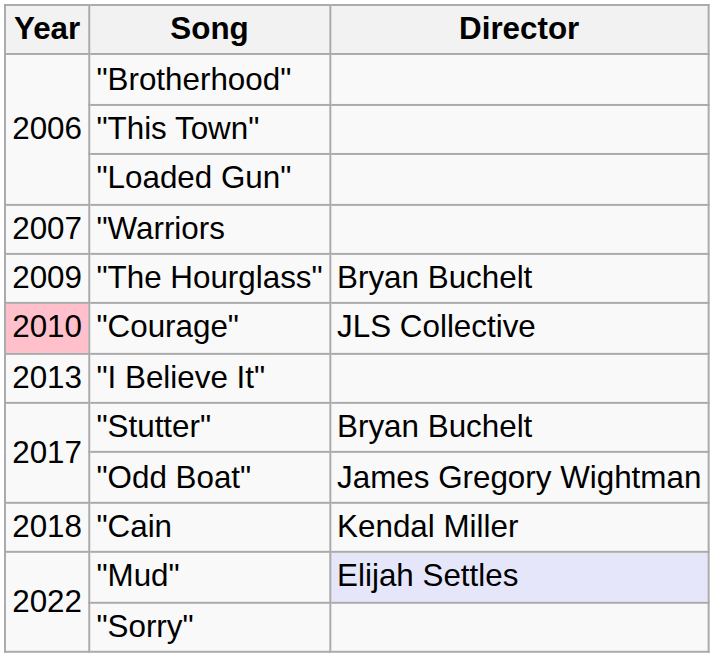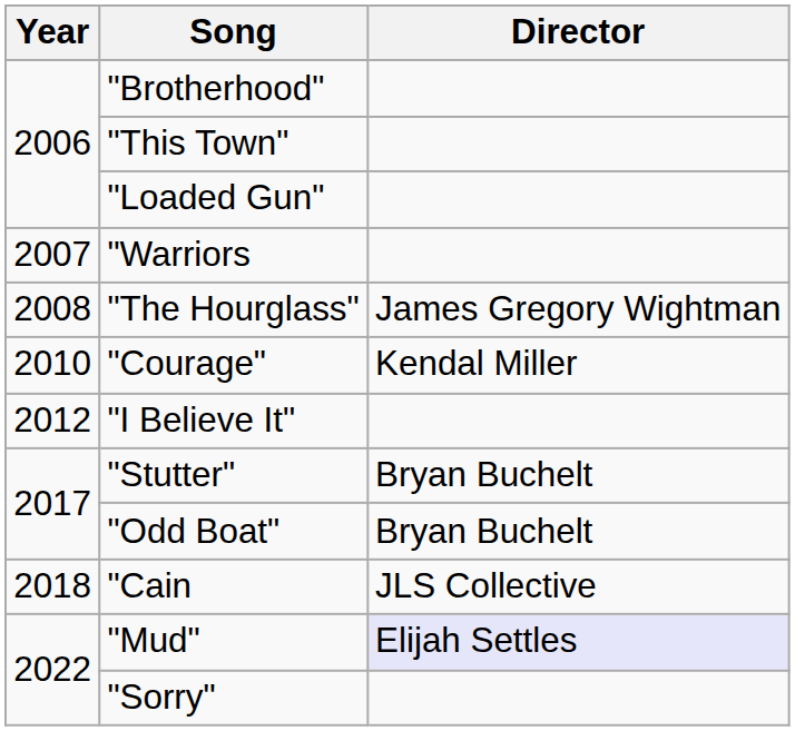"The Hourglass" | Year: 2009 -> 2008
"The Hourglass" | Director: Bryan Buchelt -> James Gregory Wightman
"Courage" | Year: pink background -> no background
"Courage" | Director: JLS Collective -> Kendal Miller
"I Believe It" | Year: 2013 -> 2012
"Odd Boat" | Director: James Gregory Wightman -> Bryan Buchelt
"Cain | Director: Kendal Miller -> JLS Collective
